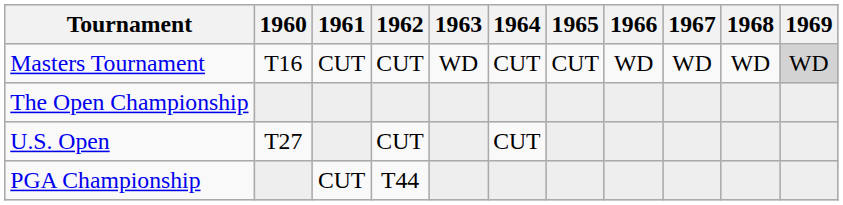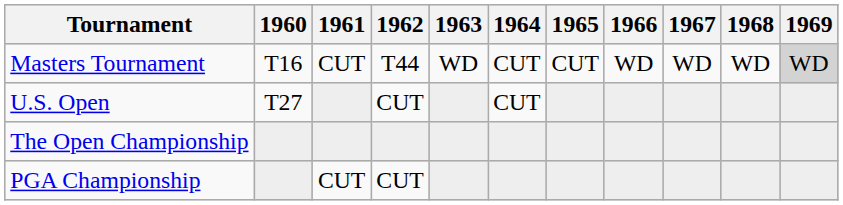Masters Tournament | 1962: CUT -> T44
rows swapped: U.S. Open <-> The Open Championship
PGA Championship | 1962: T44 -> CUT
